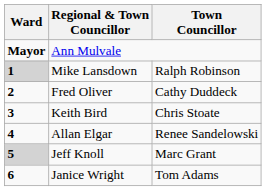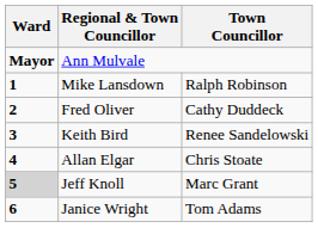Mike Lansdown | Ward: lightgrey background -> no background
Keith Bird | Town Councillor: Chris Stoate -> Renee Sandelowski
Allan Elgar | Town Councillor: Renee Sandelowski -> Chris Stoate
